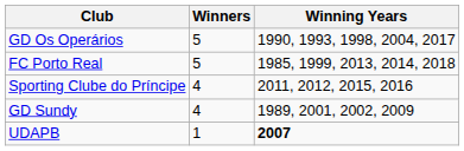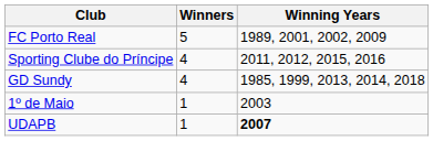- row: GD Os Operários | 5 | 1990, 1993, 1998, 2004, 2017
FC Porto Real | Winning Years: 1985, 1999, 2013, 2014, 2018 -> 1989, 2001, 2002, 2009
GD Sundy | Winning Years: 1989, 2001, 2002, 2009 -> 1985, 1999, 2013, 2014, 2018
+ row: 1º de Maio | 1 | 2003
